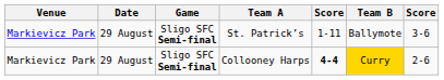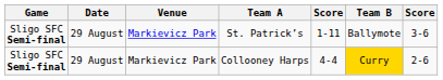columns swapped: Game <-> Venue
Collooney Harps | column 5: bold -> normal
